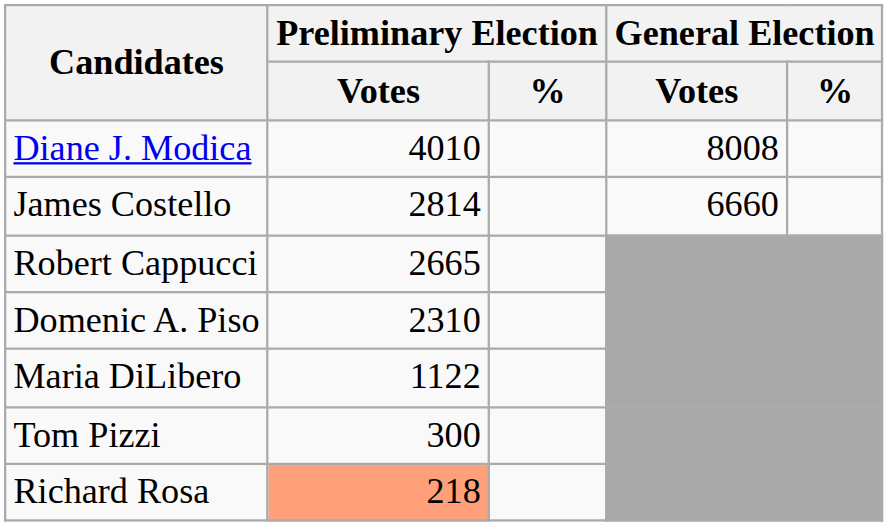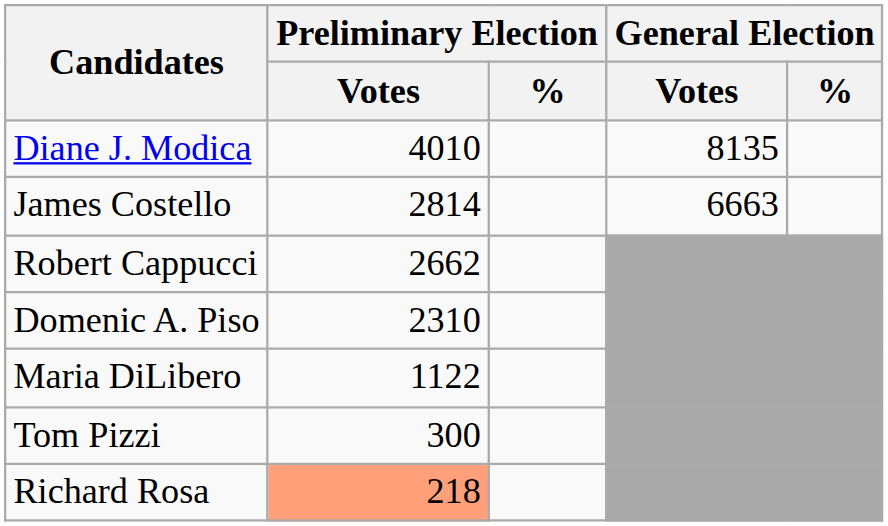Diane J. Modica | General Election / Votes: 8008 -> 8135
James Costello | General Election / Votes: 6660 -> 6663
Robert Cappucci | Preliminary Election / Votes: 2665 -> 2662
